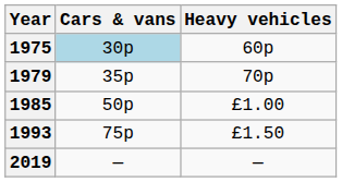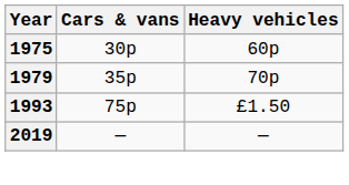1975 | Cars & vans: lightblue background -> no background
- row: 1985 | 50p | £1.00
